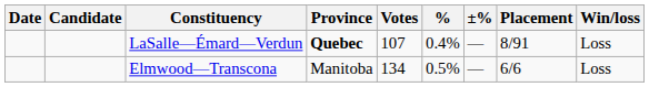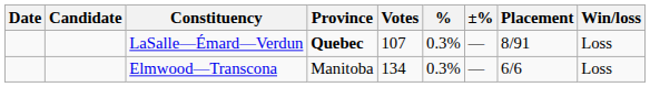LaSalle—Émard—Verdun | %: 0.4% -> 0.3%
Elmwood—Transcona | %: 0.5% -> 0.3%
